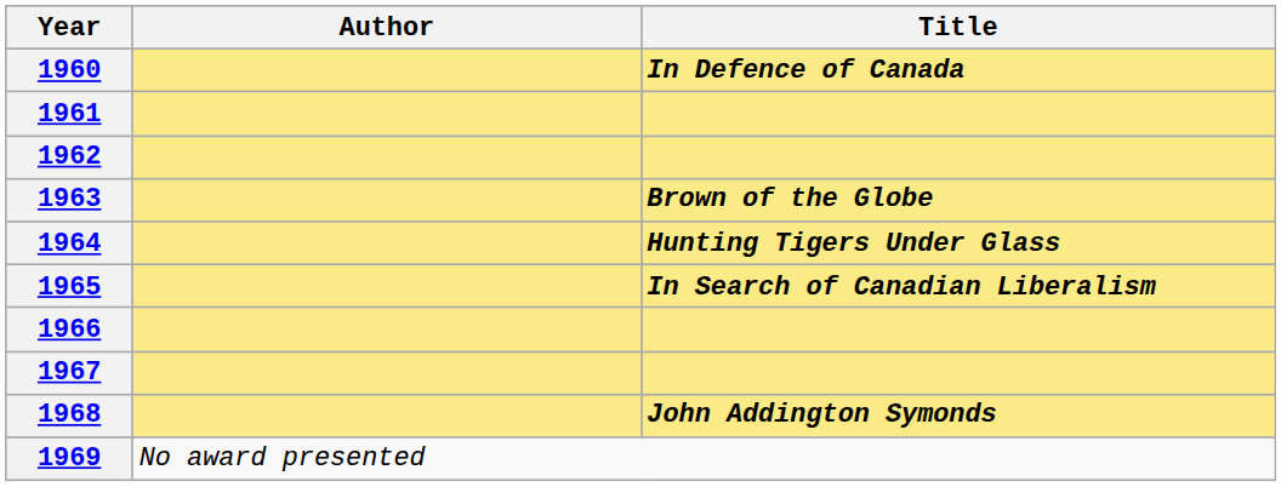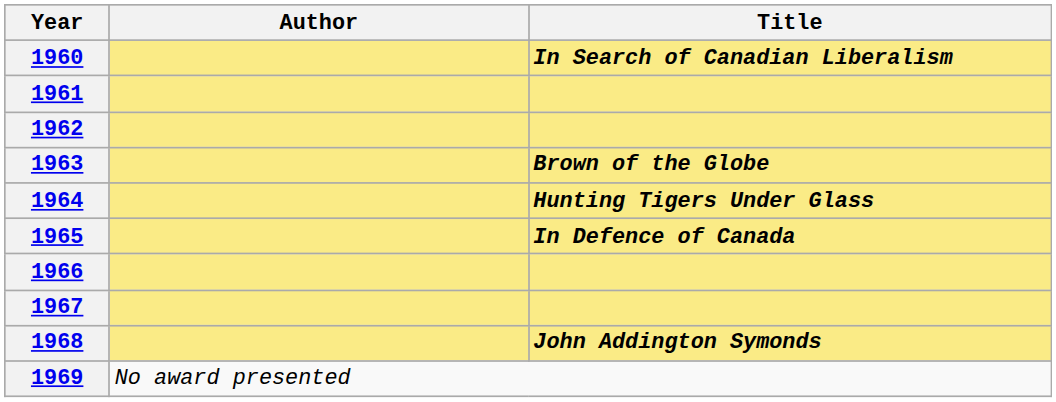1960 | Title: In Defence of Canada -> In Search of Canadian Liberalism
1965 | Title: In Search of Canadian Liberalism -> In Defence of Canada
